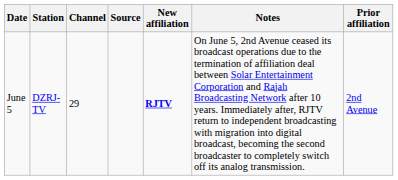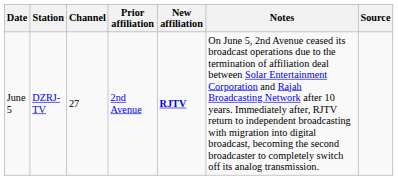columns swapped: Prior affiliation <-> Source
June 5 | Channel: 29 -> 27
